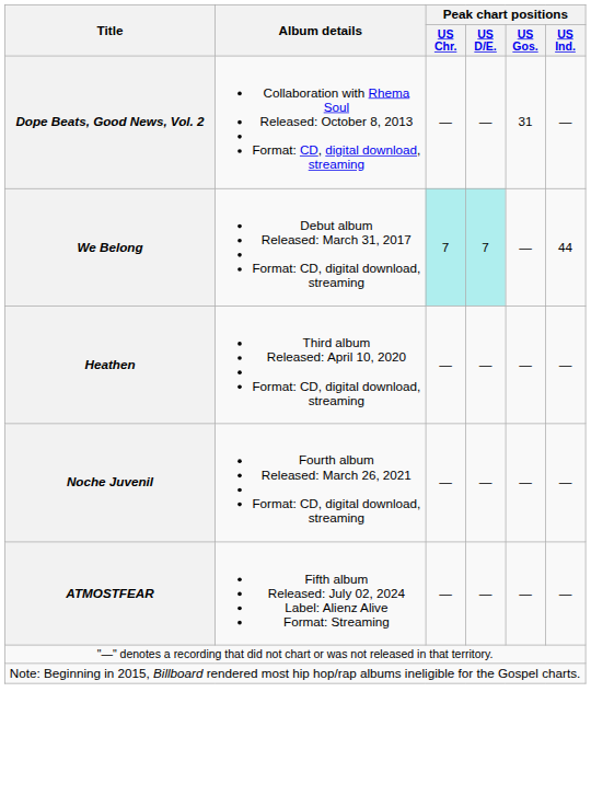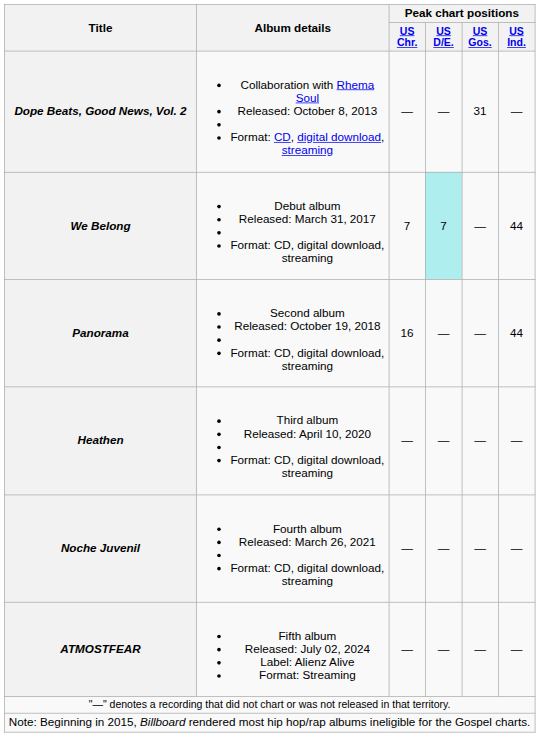We Belong | Peak chart positions / US Chr.: paleturquoise background -> no background
+ row: Panorama | Second album Released: October 19, 2018 Format: CD, digital download, streaming | 16 | — | — | 44
